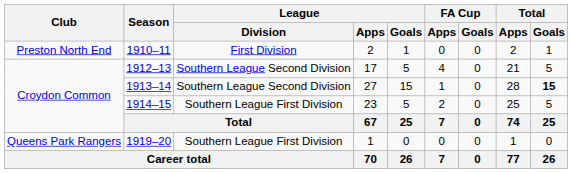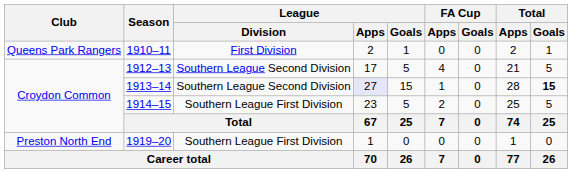1910–11 | Club: Preston North End -> Queens Park Rangers
1913–14 | League / Apps: no background -> lavender background
1919–20 | Club: Queens Park Rangers -> Preston North End
